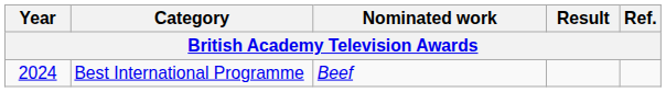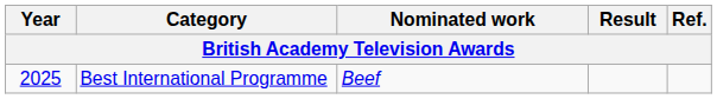Best International Programme | Year: 2024 -> 2025
